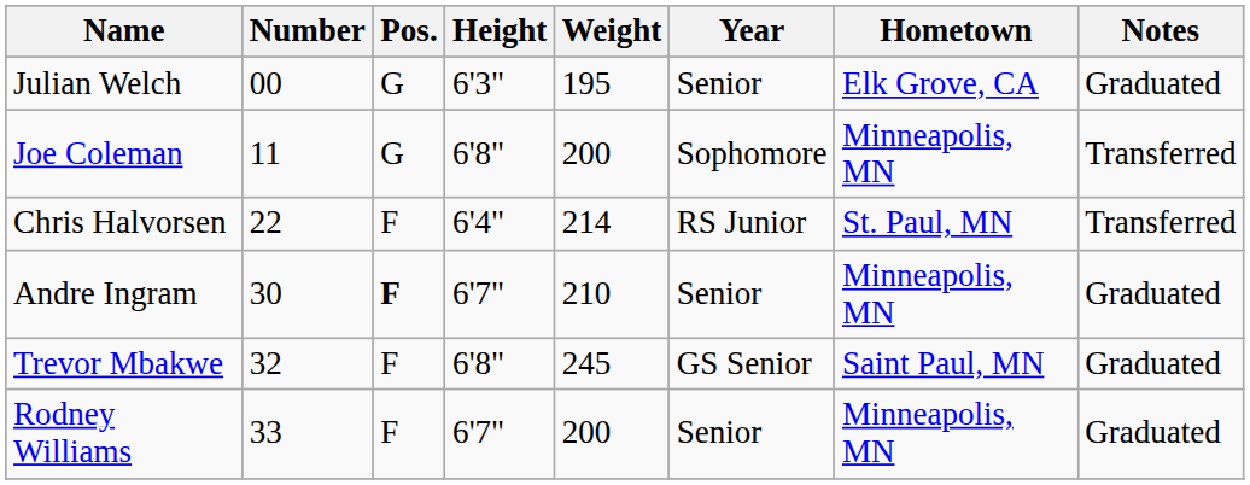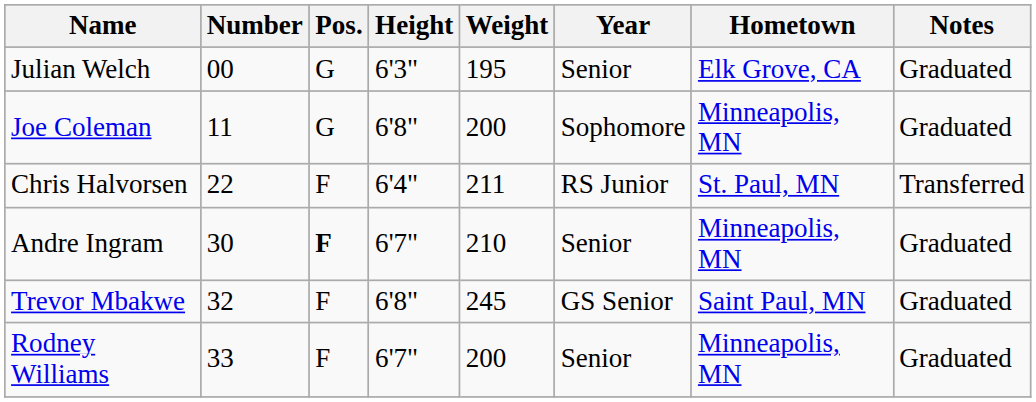Joe Coleman | Notes: Transferred -> Graduated
Chris Halvorsen | Weight: 214 -> 211
